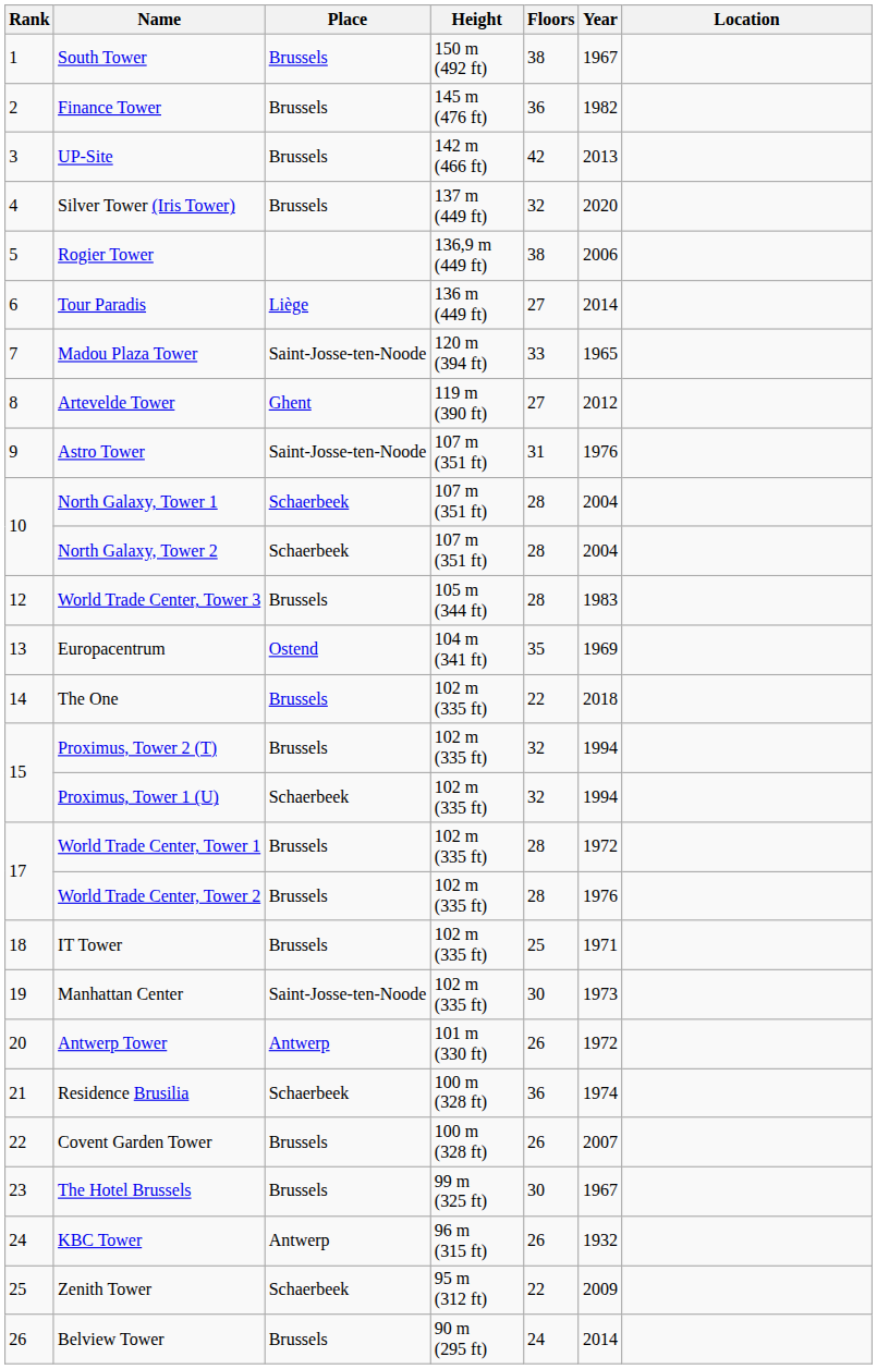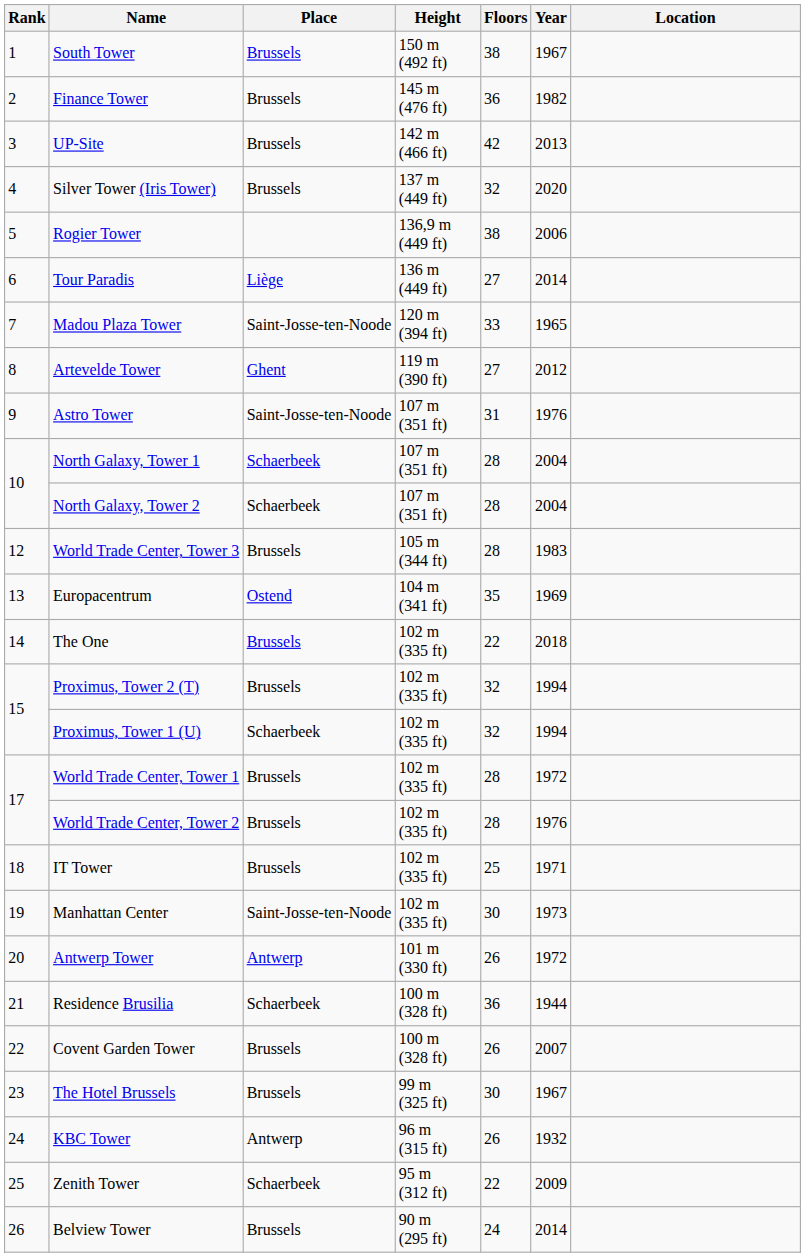Residence Brusilia | Year: 1974 -> 1944
